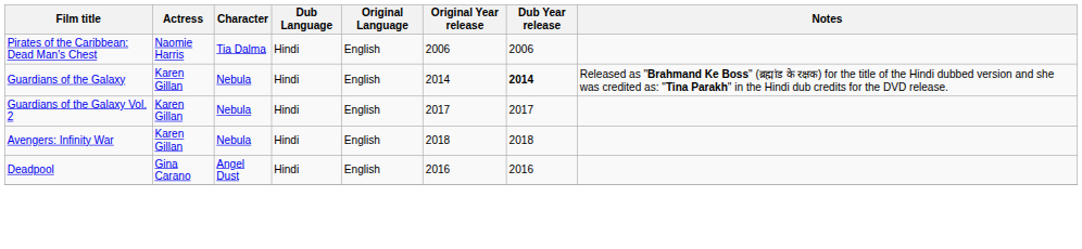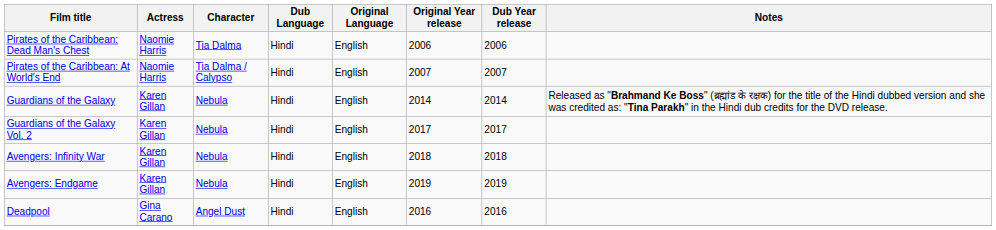+ row: Pirates of the Caribbean: At World's End | Naomie Harris | Tia Dalma / Calypso | Hindi | English | 2007 | 2007
Guardians of the Galaxy | Dub Year release: bold -> normal
+ row: Avengers: Endgame | Karen Gillan | Nebula | Hindi | English | 2019 | 2019
